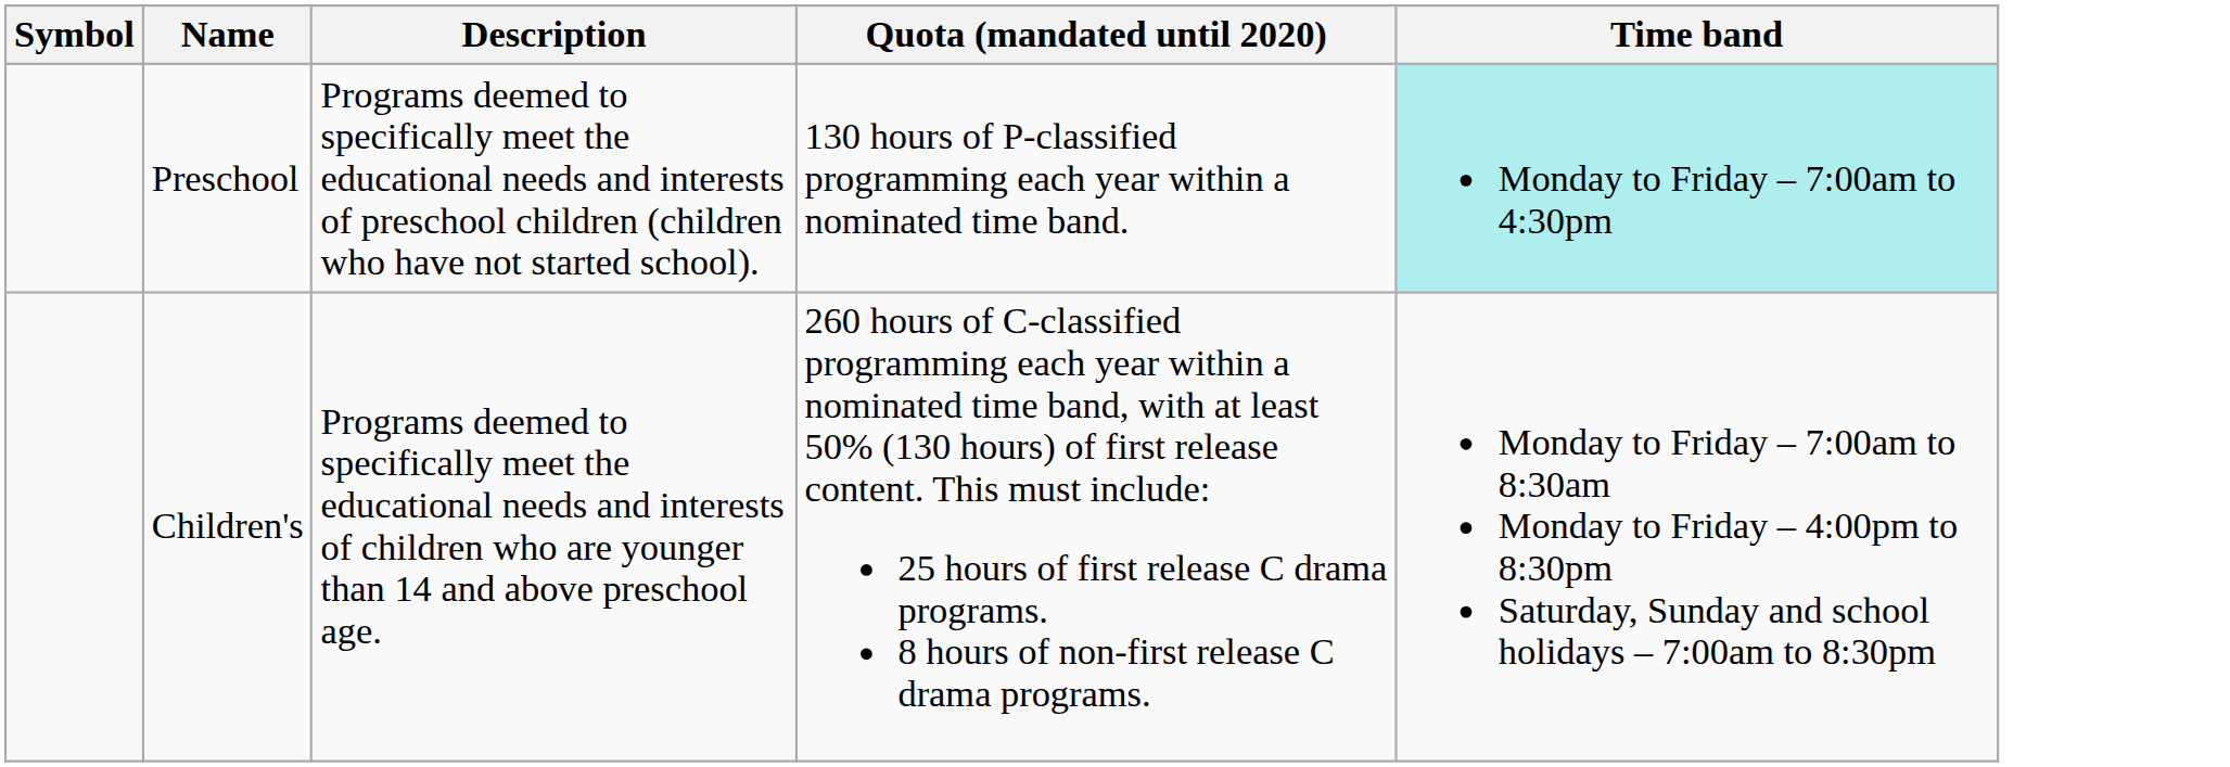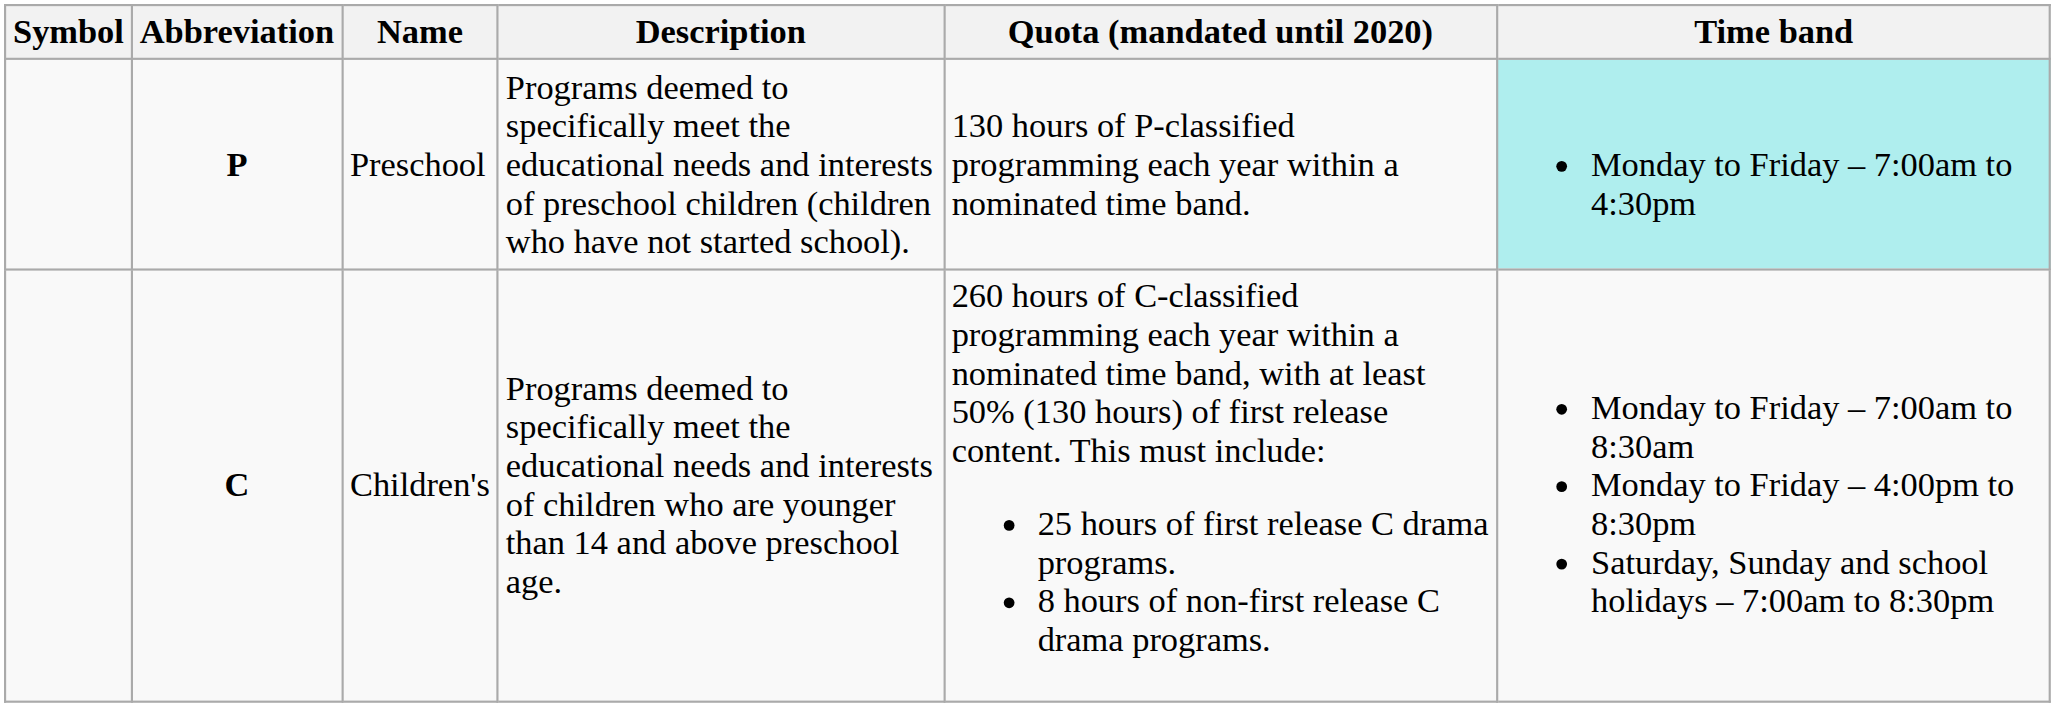+ column: Abbreviation | P | C
